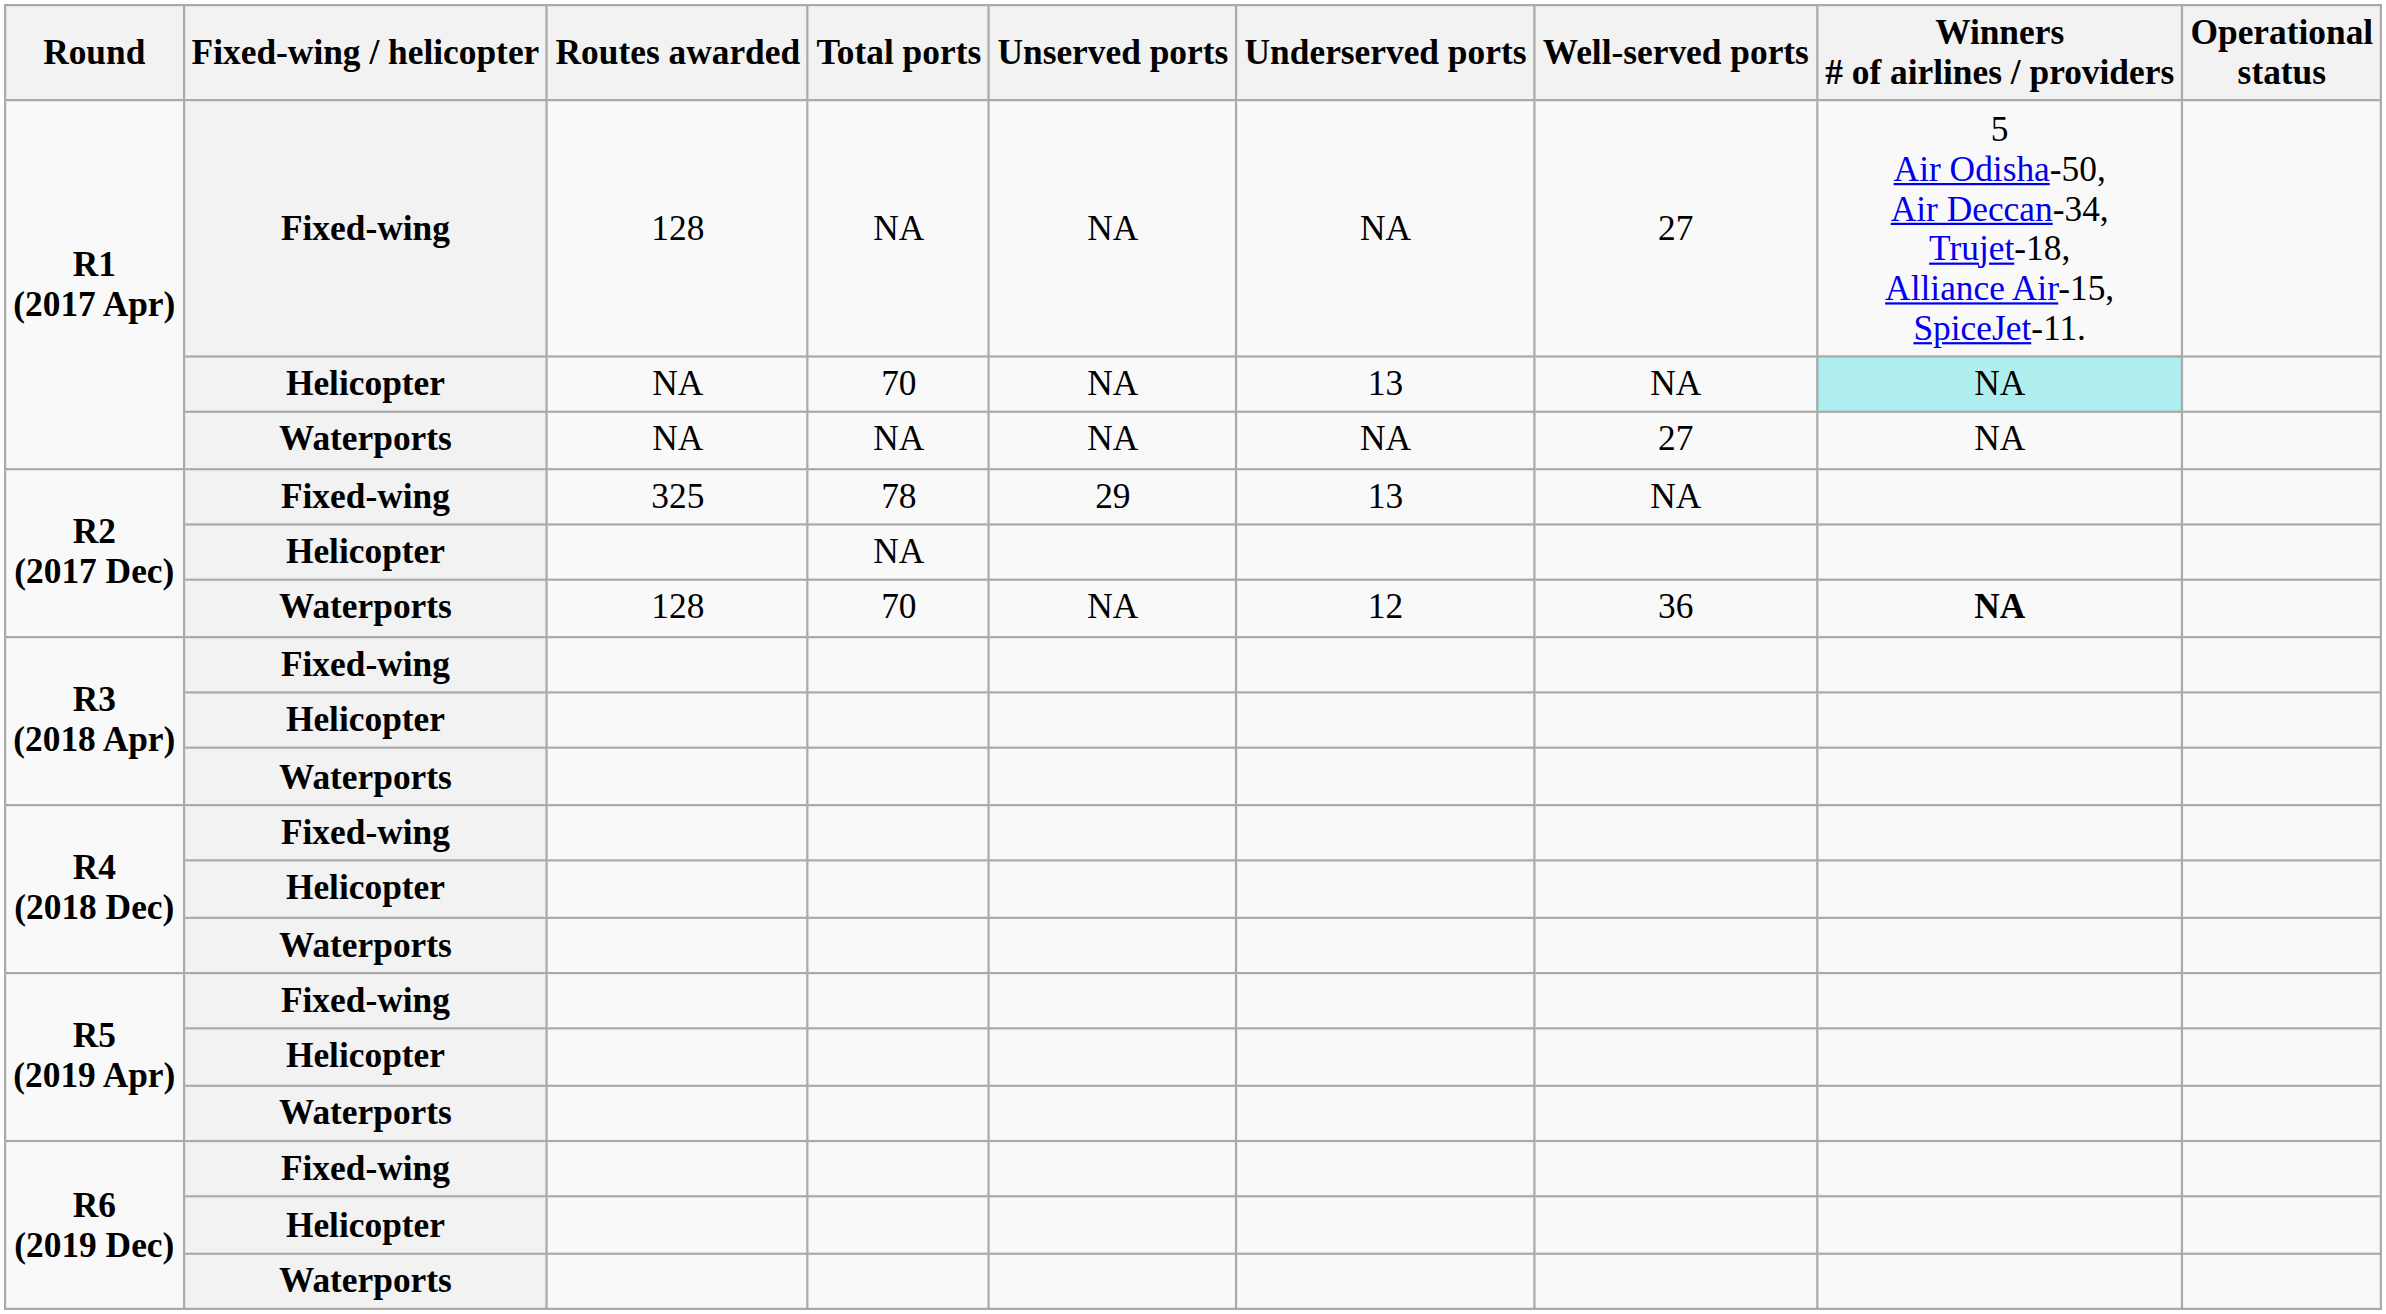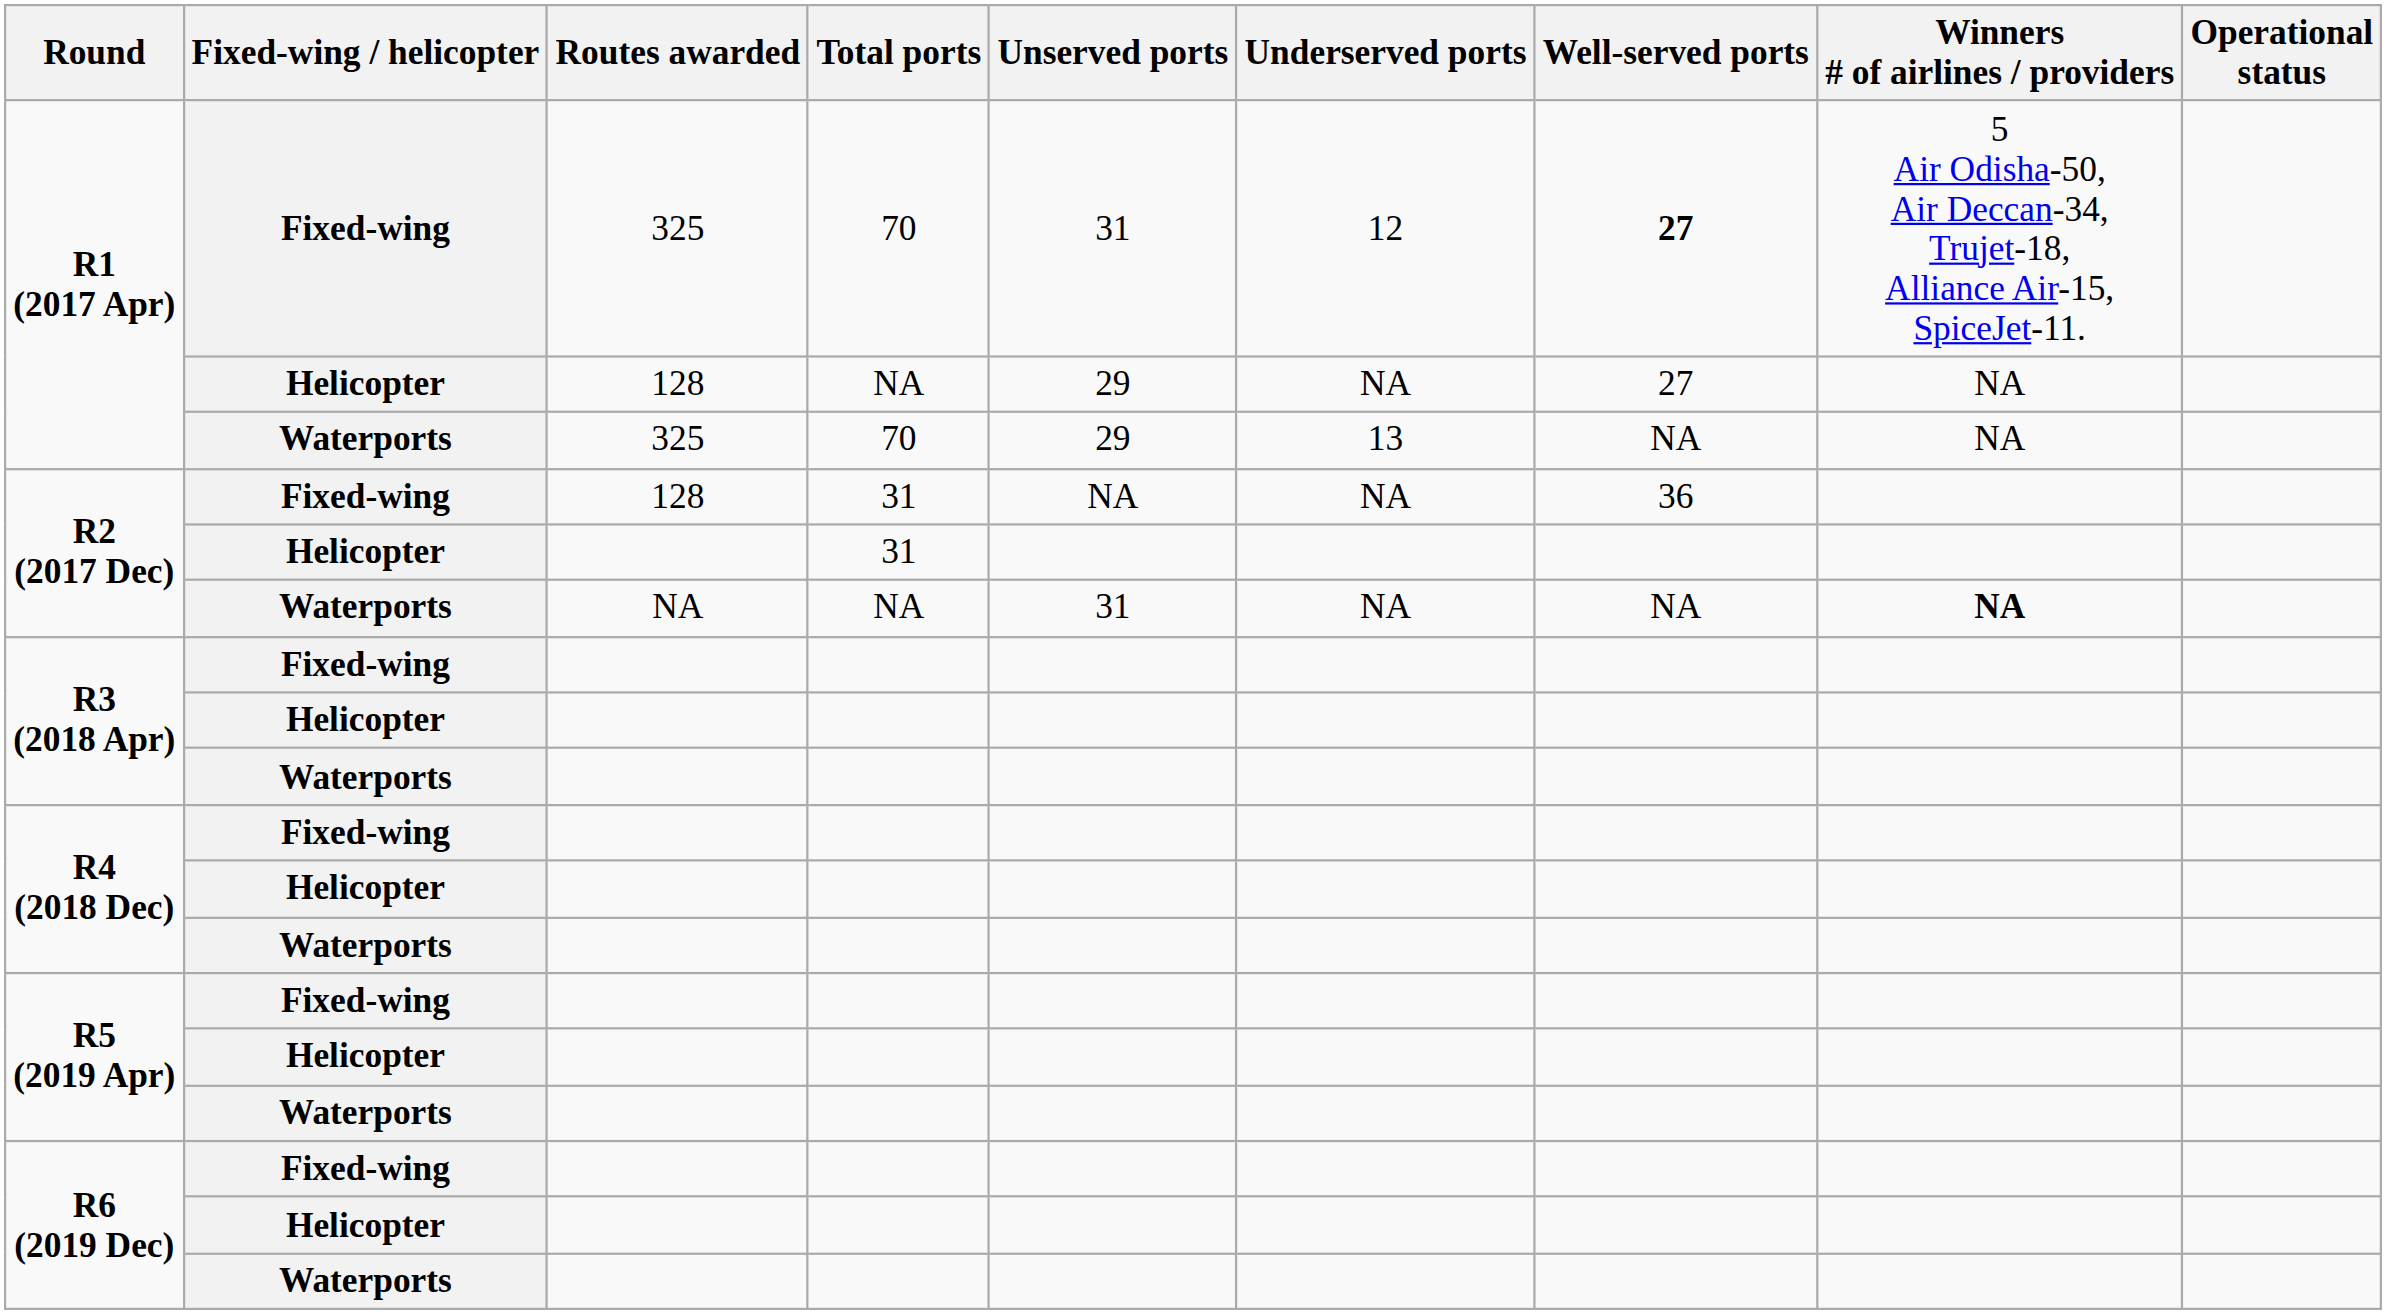R1 (2017 Apr) / Fixed-wing | Routes awarded: 128 -> 325
R1 (2017 Apr) / Fixed-wing | Total ports: NA -> 70
R1 (2017 Apr) / Fixed-wing | Unserved ports: NA -> 31
R1 (2017 Apr) / Fixed-wing | Underserved ports: NA -> 12
R1 (2017 Apr) / Fixed-wing | Well-served ports: normal -> bold
R1 (2017 Apr) / Helicopter | Routes awarded: NA -> 128
R1 (2017 Apr) / Helicopter | Total ports: 70 -> NA
R1 (2017 Apr) / Helicopter | Unserved ports: NA -> 29
R1 (2017 Apr) / Helicopter | Underserved ports: 13 -> NA
R1 (2017 Apr) / Helicopter | Well-served ports: NA -> 27
R1 (2017 Apr) / Helicopter | Winners # of airlines / providers: paleturquoise background -> no background
R1 (2017 Apr) / Waterports | Routes awarded: NA -> 325
R1 (2017 Apr) / Waterports | Total ports: NA -> 70
R1 (2017 Apr) / Waterports | Unserved ports: NA -> 29
R1 (2017 Apr) / Waterports | Underserved ports: NA -> 13
R1 (2017 Apr) / Waterports | Well-served ports: 27 -> NA
R2 (2017 Dec) / Fixed-wing | Routes awarded: 325 -> 128
R2 (2017 Dec) / Fixed-wing | Total ports: 78 -> 31
R2 (2017 Dec) / Fixed-wing | Unserved ports: 29 -> NA
R2 (2017 Dec) / Fixed-wing | Underserved ports: 13 -> NA
R2 (2017 Dec) / Fixed-wing | Well-served ports: NA -> 36
R2 (2017 Dec) / Helicopter | Total ports: NA -> 31
R2 (2017 Dec) / Waterports | Routes awarded: 128 -> NA
R2 (2017 Dec) / Waterports | Total ports: 70 -> NA
R2 (2017 Dec) / Waterports | Unserved ports: NA -> 31
R2 (2017 Dec) / Waterports | Underserved ports: 12 -> NA
R2 (2017 Dec) / Waterports | Well-served ports: 36 -> NA
